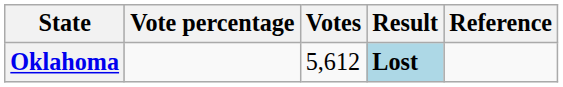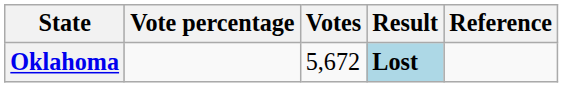Oklahoma | Votes: 5,612 -> 5,672
